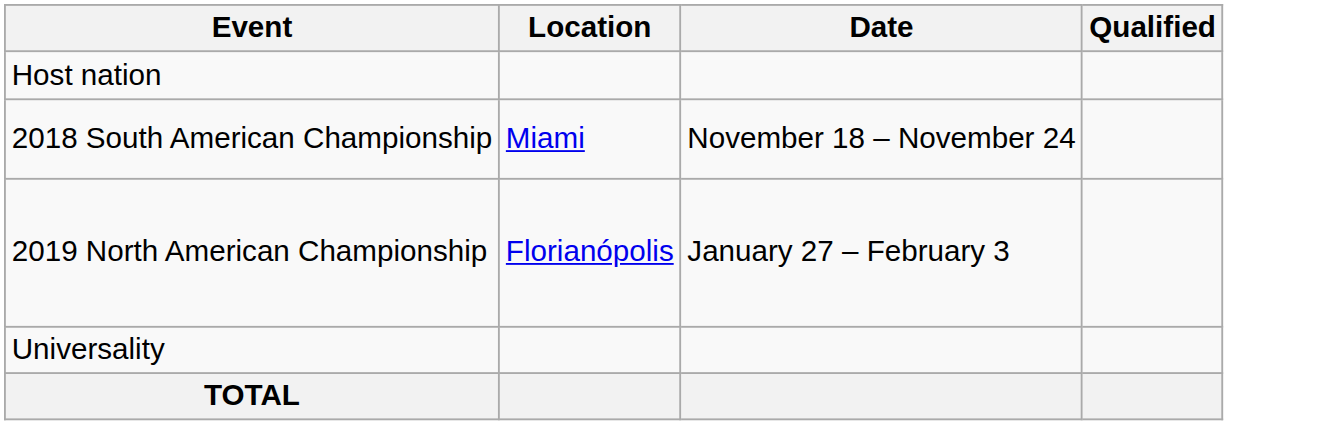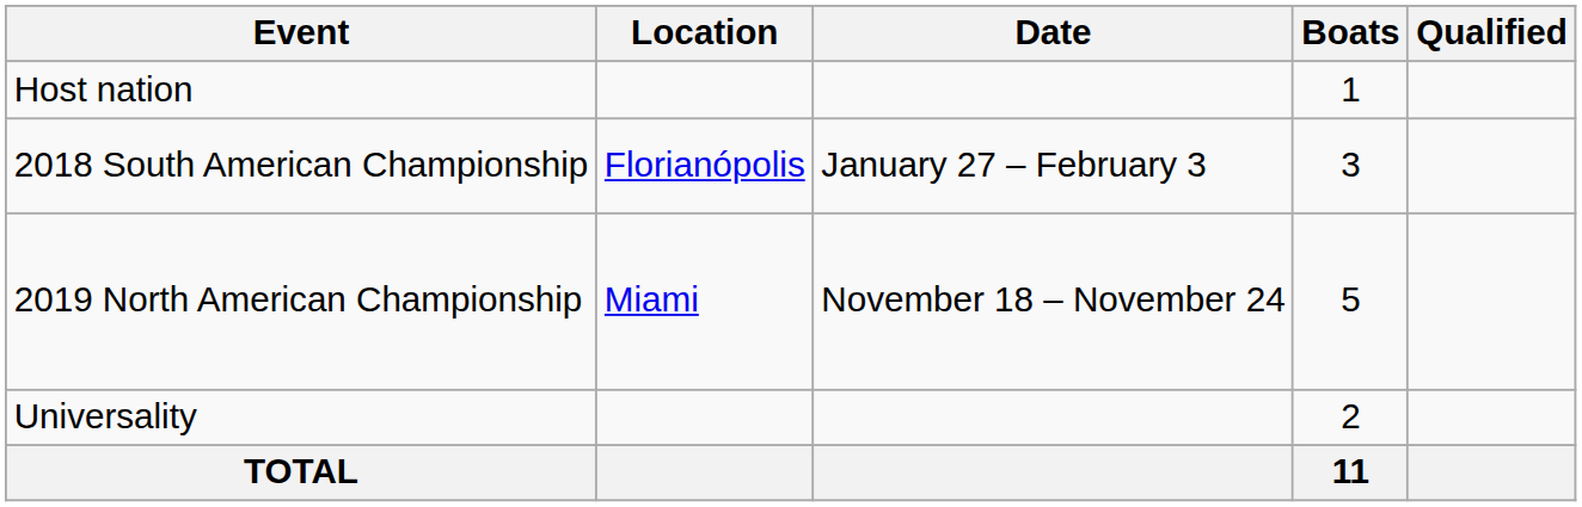+ column: Boats | 1 | 3 | 5 | 2 | 11
2018 South American Championship | Location: Miami -> Florianópolis
2018 South American Championship | Date: November 18 – November 24 -> January 27 – February 3
2019 North American Championship | Location: Florianópolis -> Miami
2019 North American Championship | Date: January 27 – February 3 -> November 18 – November 24
